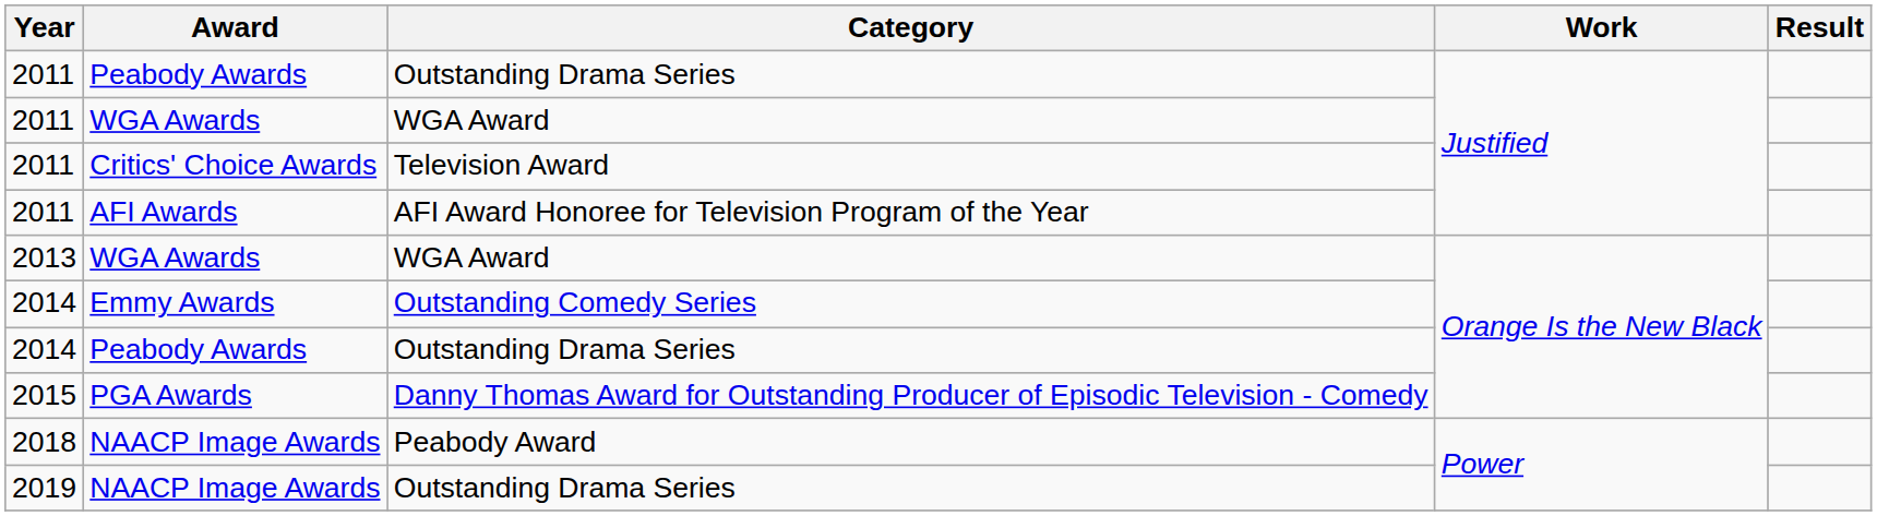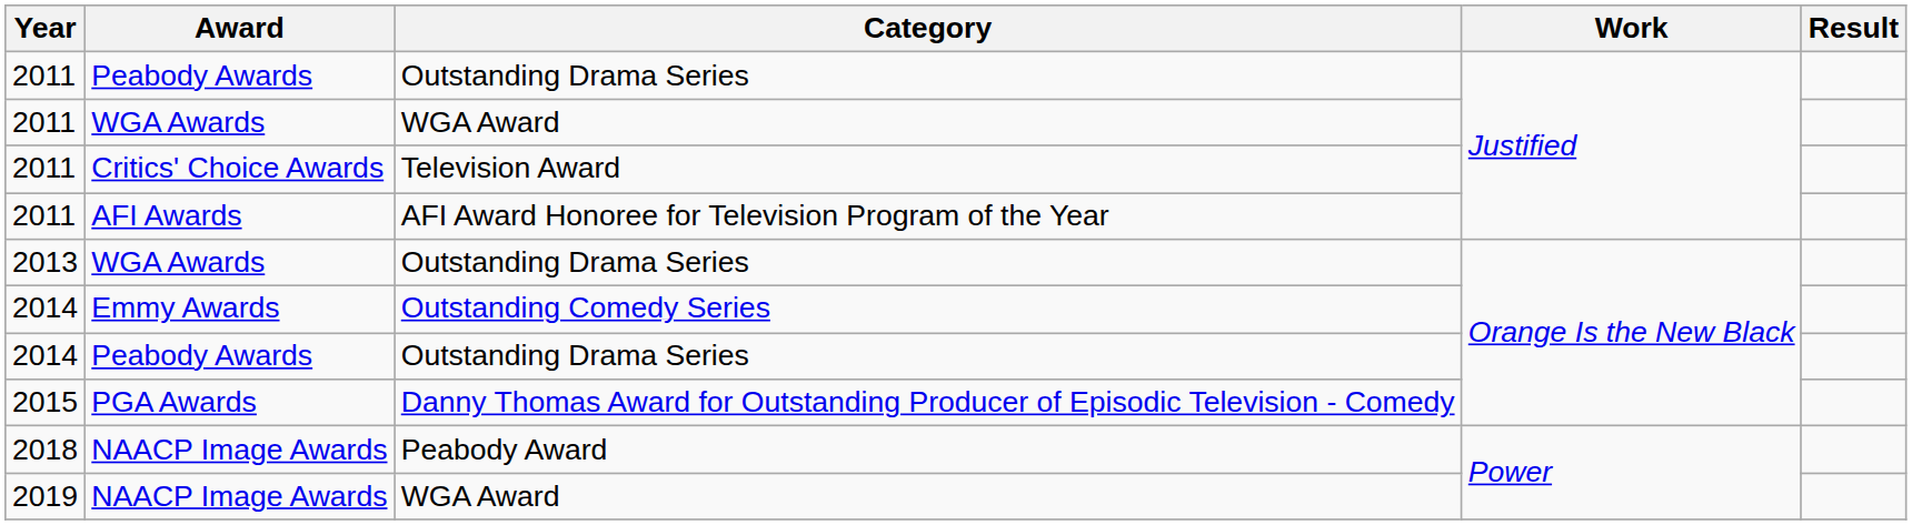2013 / WGA Awards | Category: WGA Award -> Outstanding Drama Series
2019 / NAACP Image Awards | Category: Outstanding Drama Series -> WGA Award
